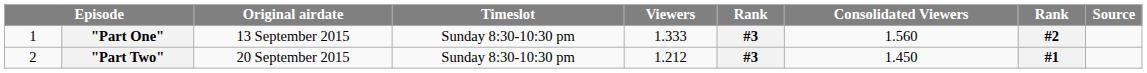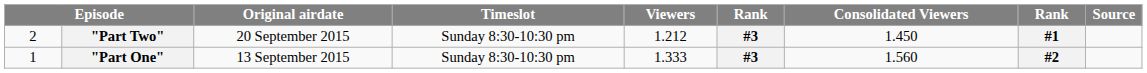rows swapped: "Part One" <-> "Part Two"
